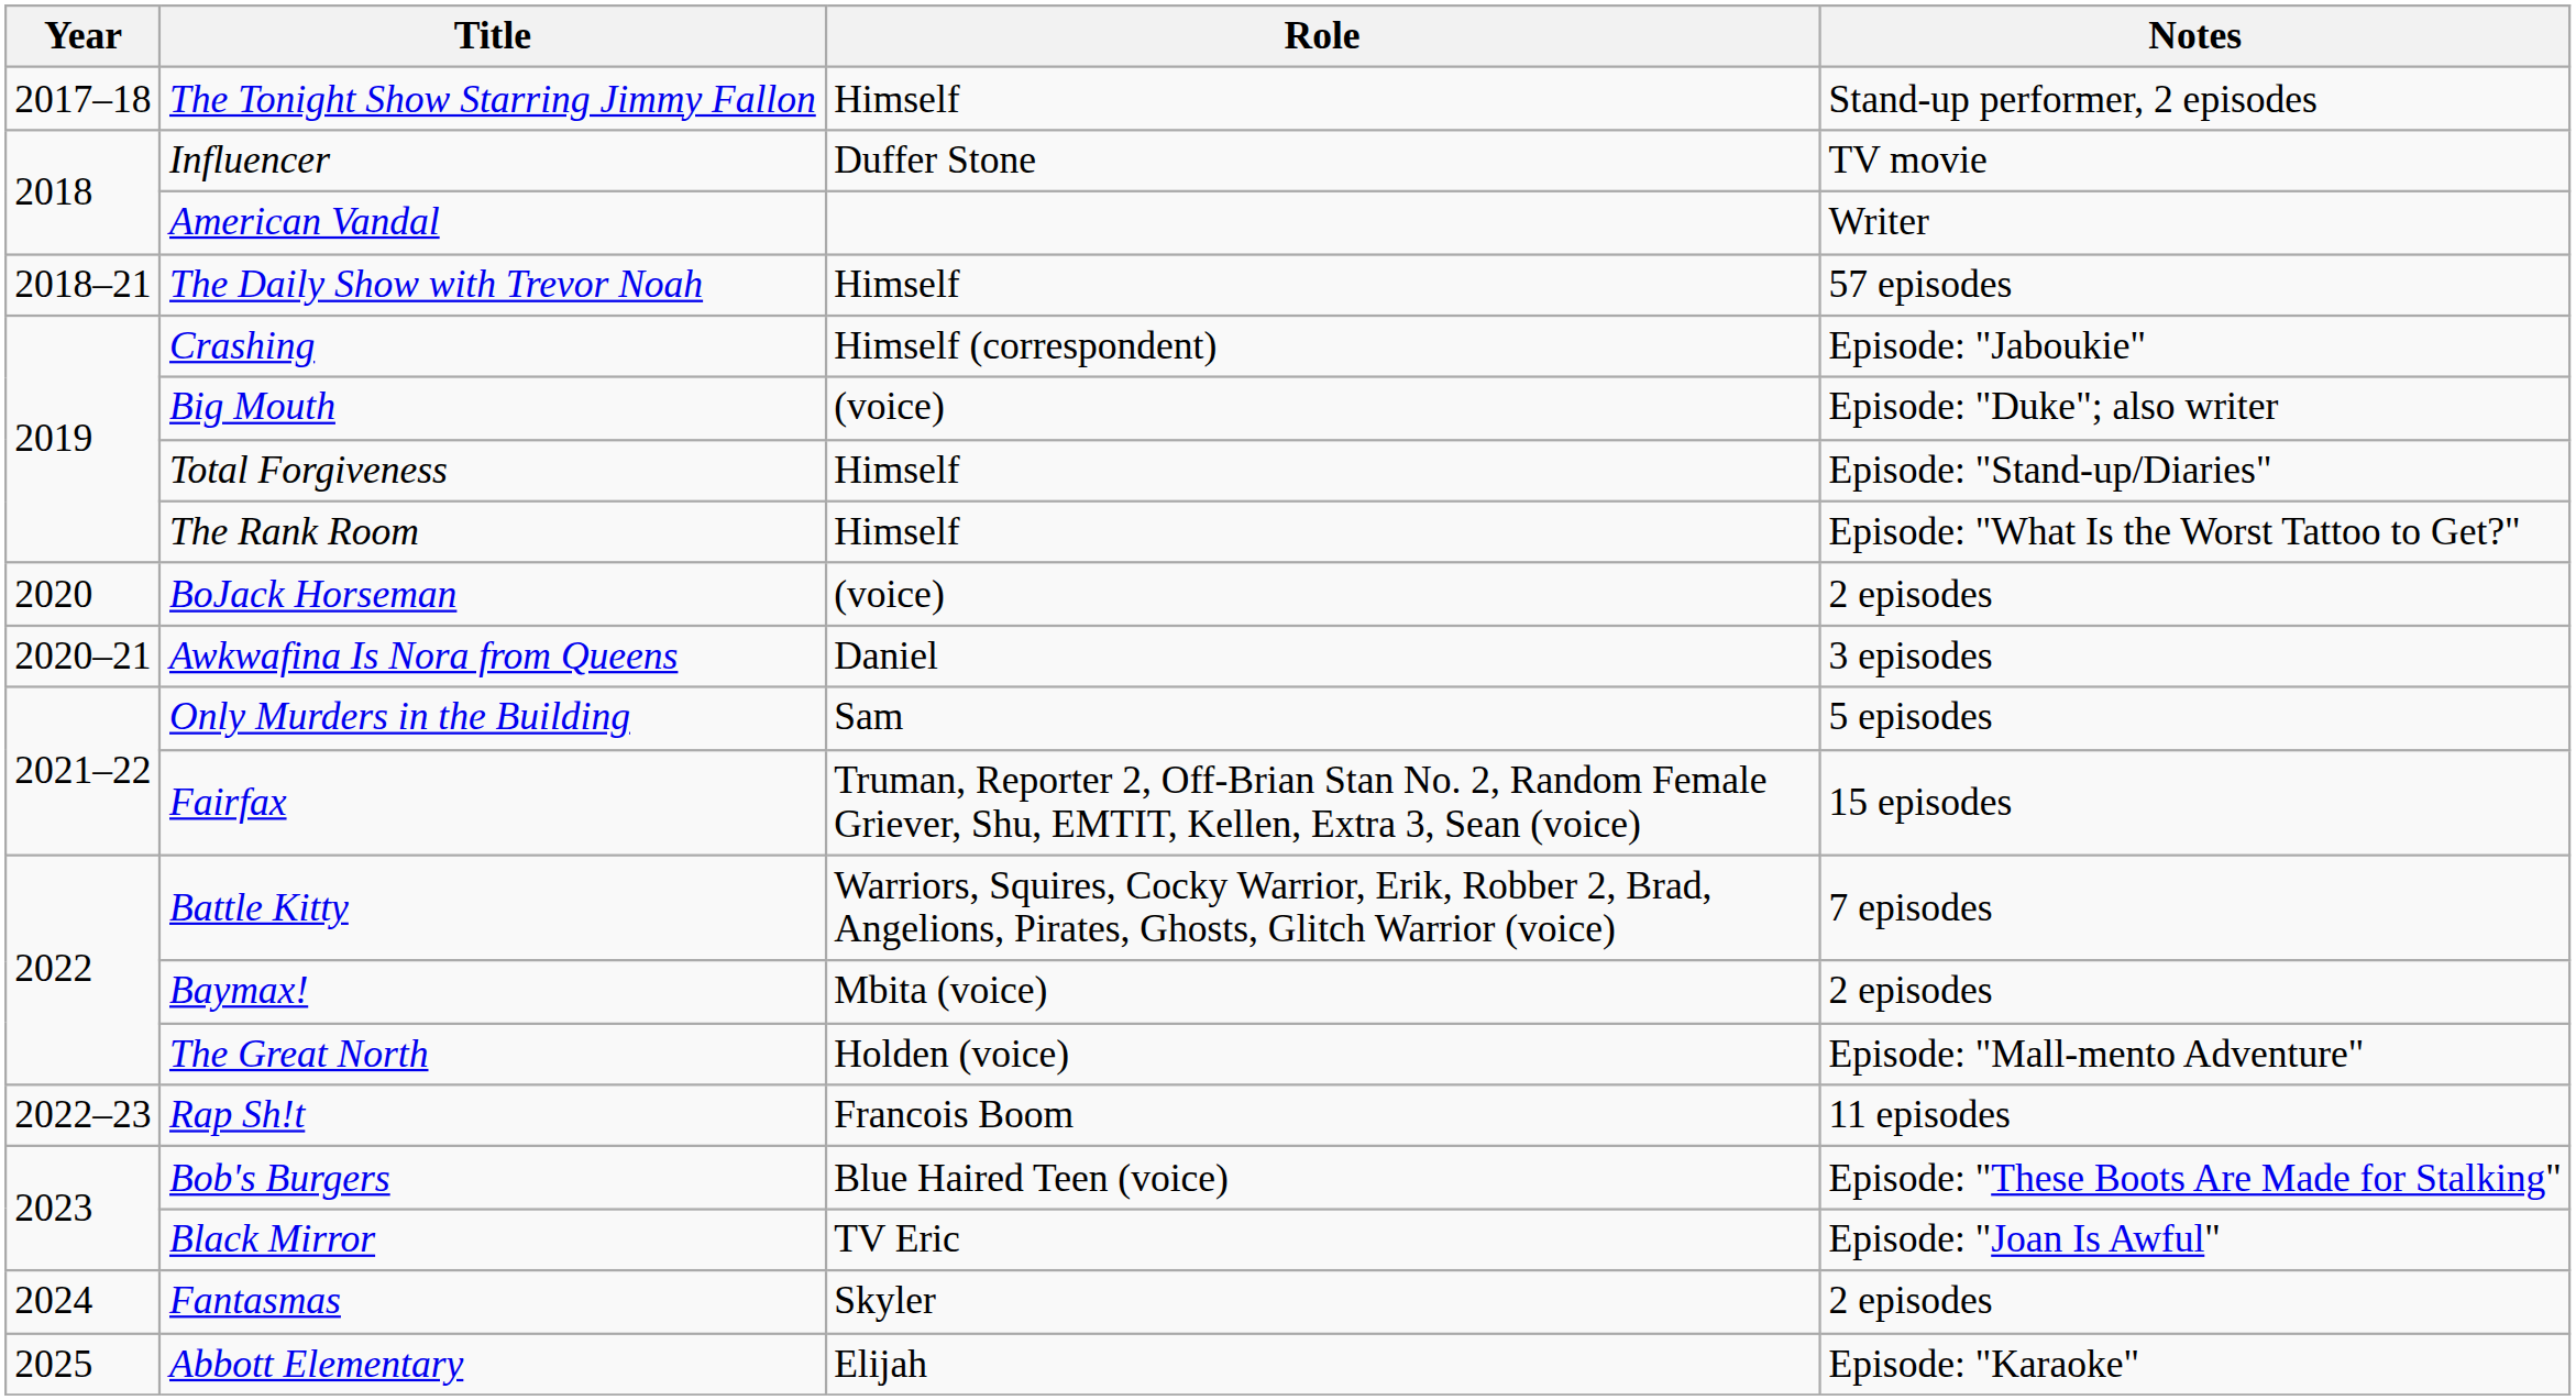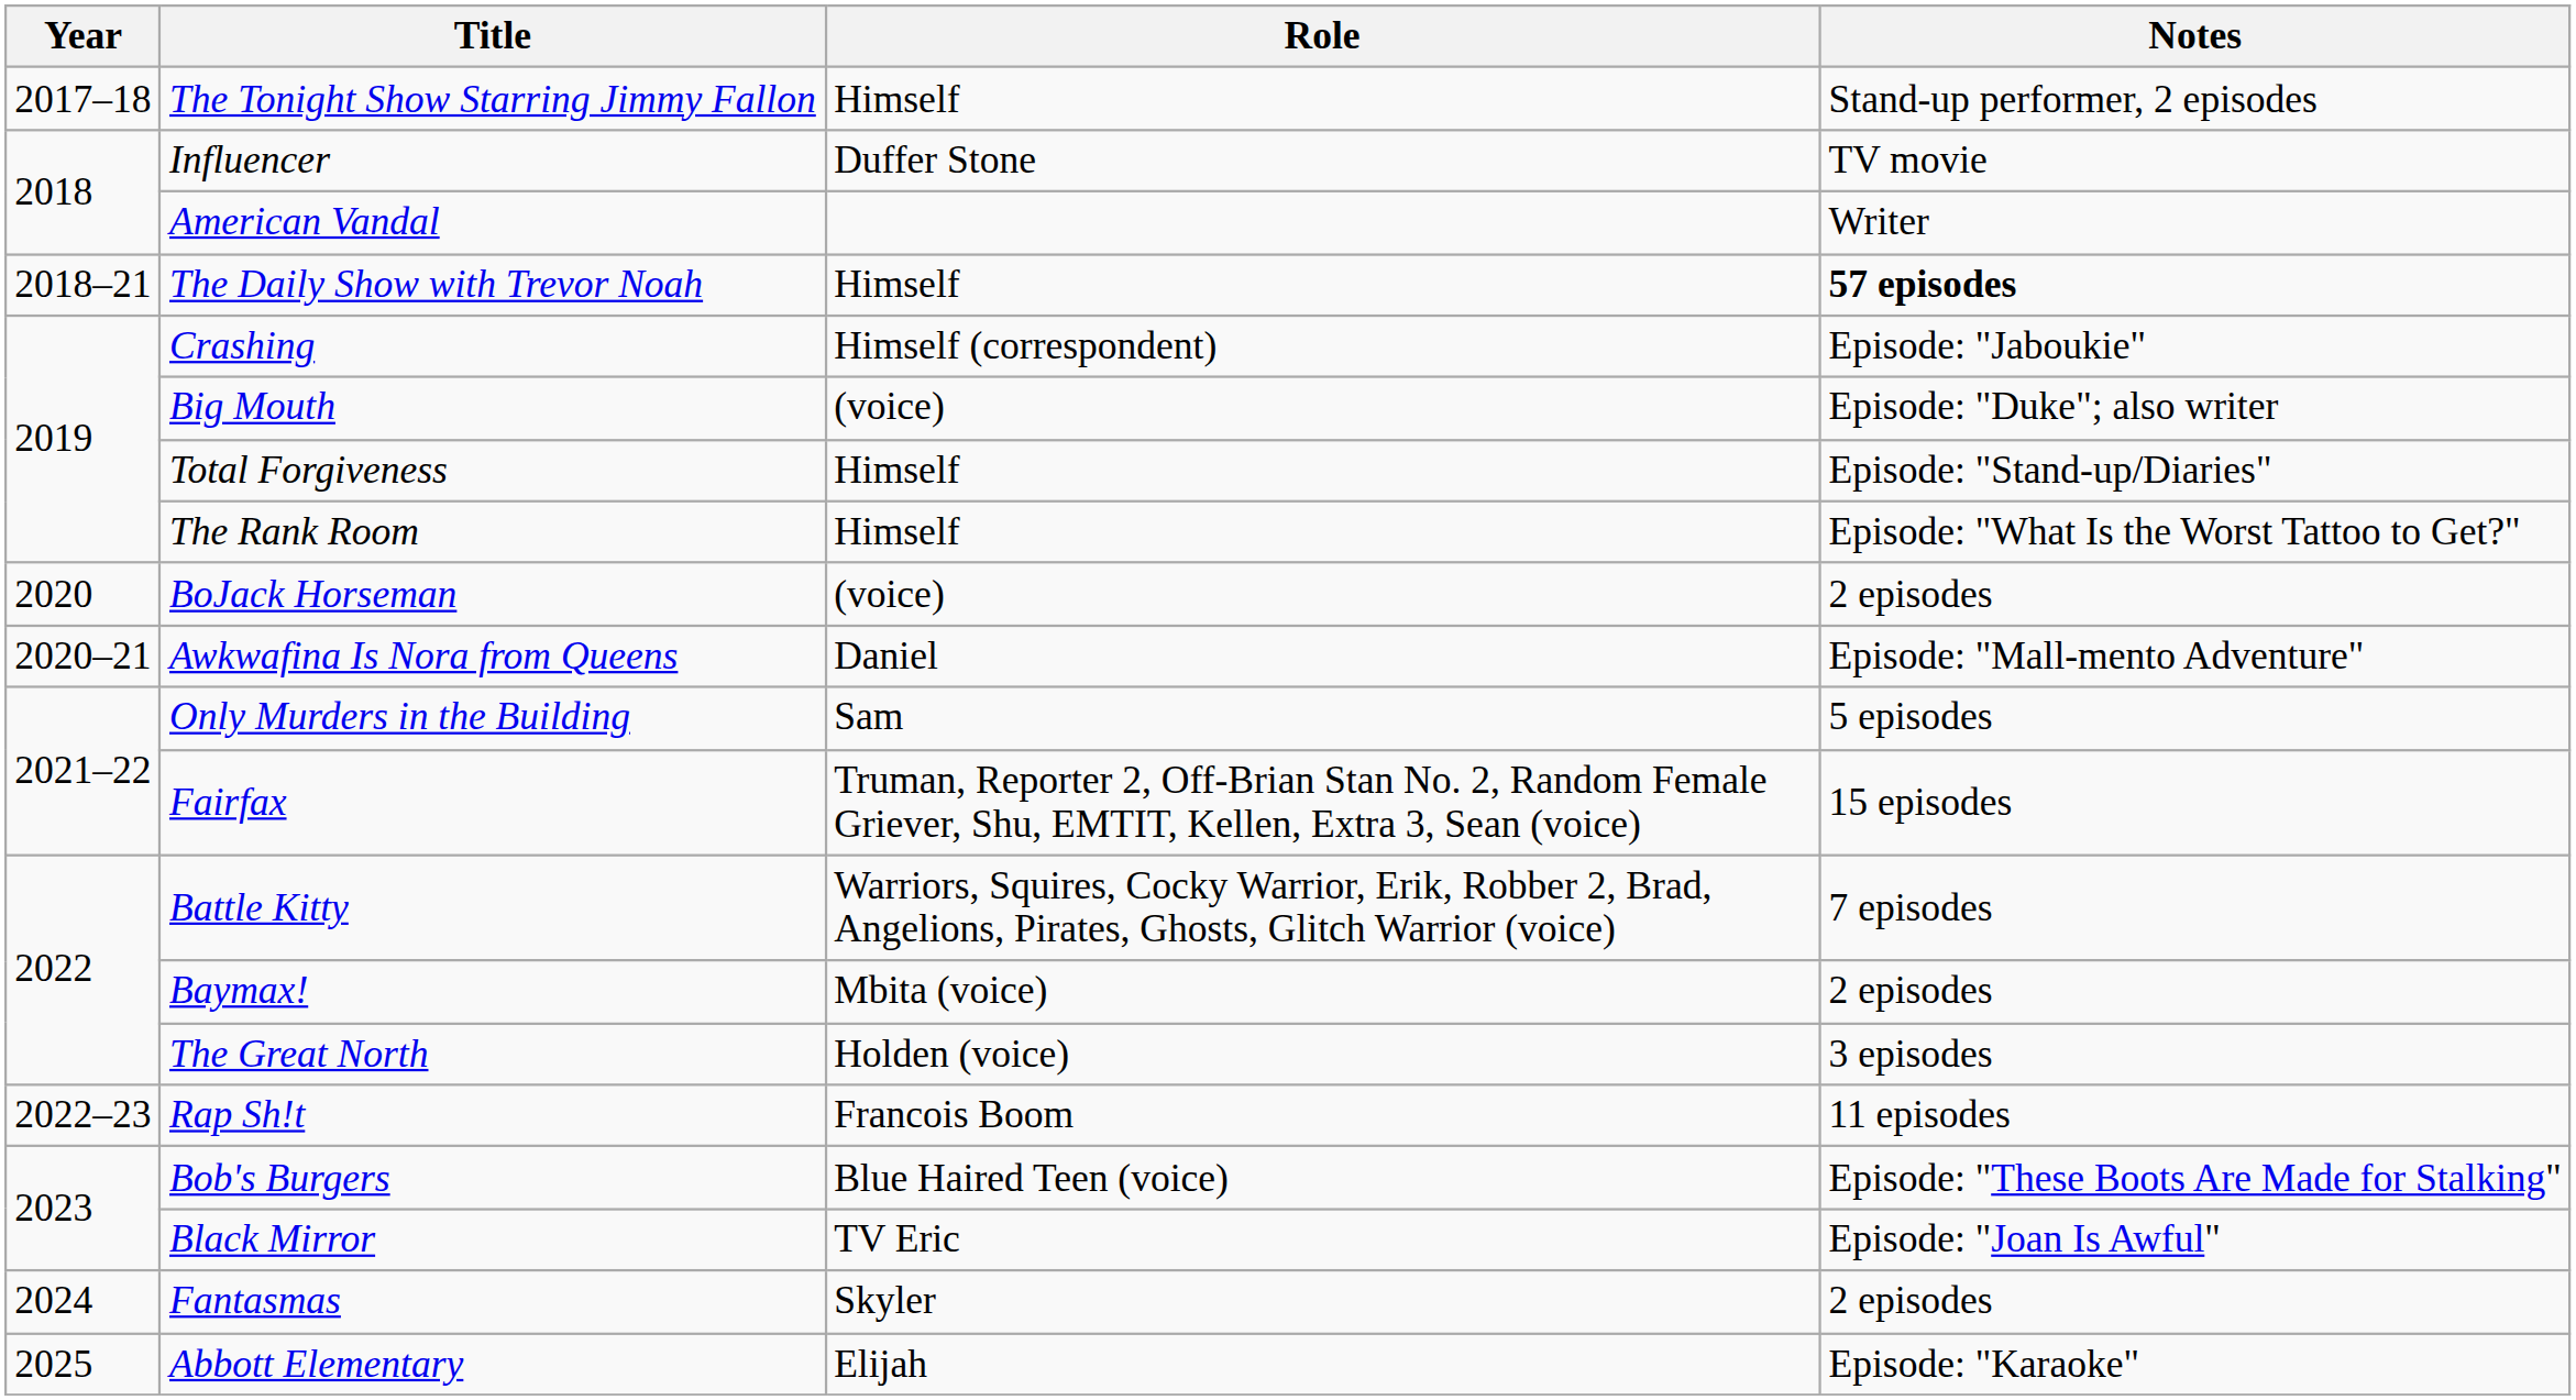The Daily Show with Trevor Noah | Notes: normal -> bold
Awkwafina Is Nora from Queens | Notes: 3 episodes -> Episode: "Mall-mento Adventure"
The Great North | Notes: Episode: "Mall-mento Adventure" -> 3 episodes
